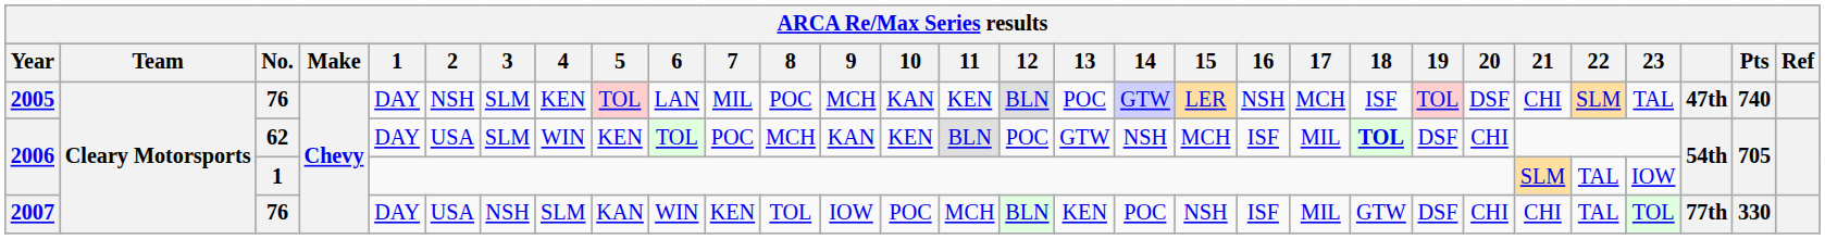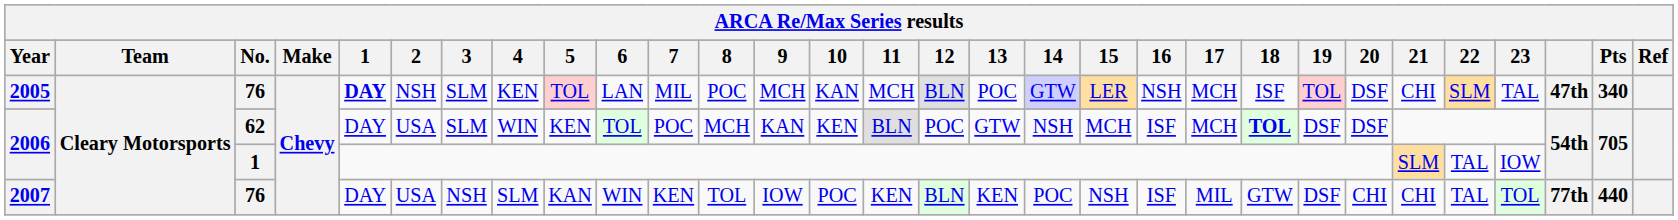2005 | 1: normal -> bold
2005 | 11: KEN -> MCH
2005 | Pts: 740 -> 340
2006 / 62 | 17: MIL -> MCH
2006 / 62 | 20: CHI -> DSF
2007 | 11: MCH -> KEN
2007 | Pts: 330 -> 440
